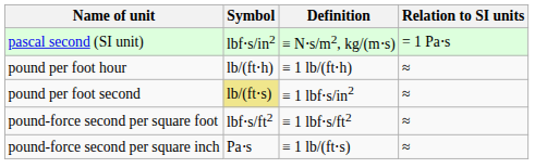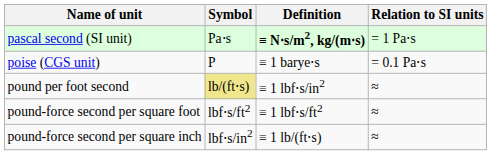pascal second (SI unit) | Symbol: lbf⋅s/in2 -> Pa⋅s
pascal second (SI unit) | Definition: normal -> bold
+ row: poise (CGS unit) | P | ≡ 1 barye⋅s | = 0.1 Pa⋅s
- row: pound per foot hour | lb/(ft⋅h) | ≡ 1 lb/(ft⋅h) | ≈
pound-force second per square inch | Symbol: Pa⋅s -> lbf⋅s/in2
